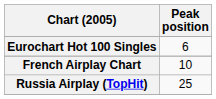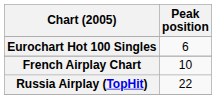Russia Airplay (TopHit) | Peak position: 25 -> 22
